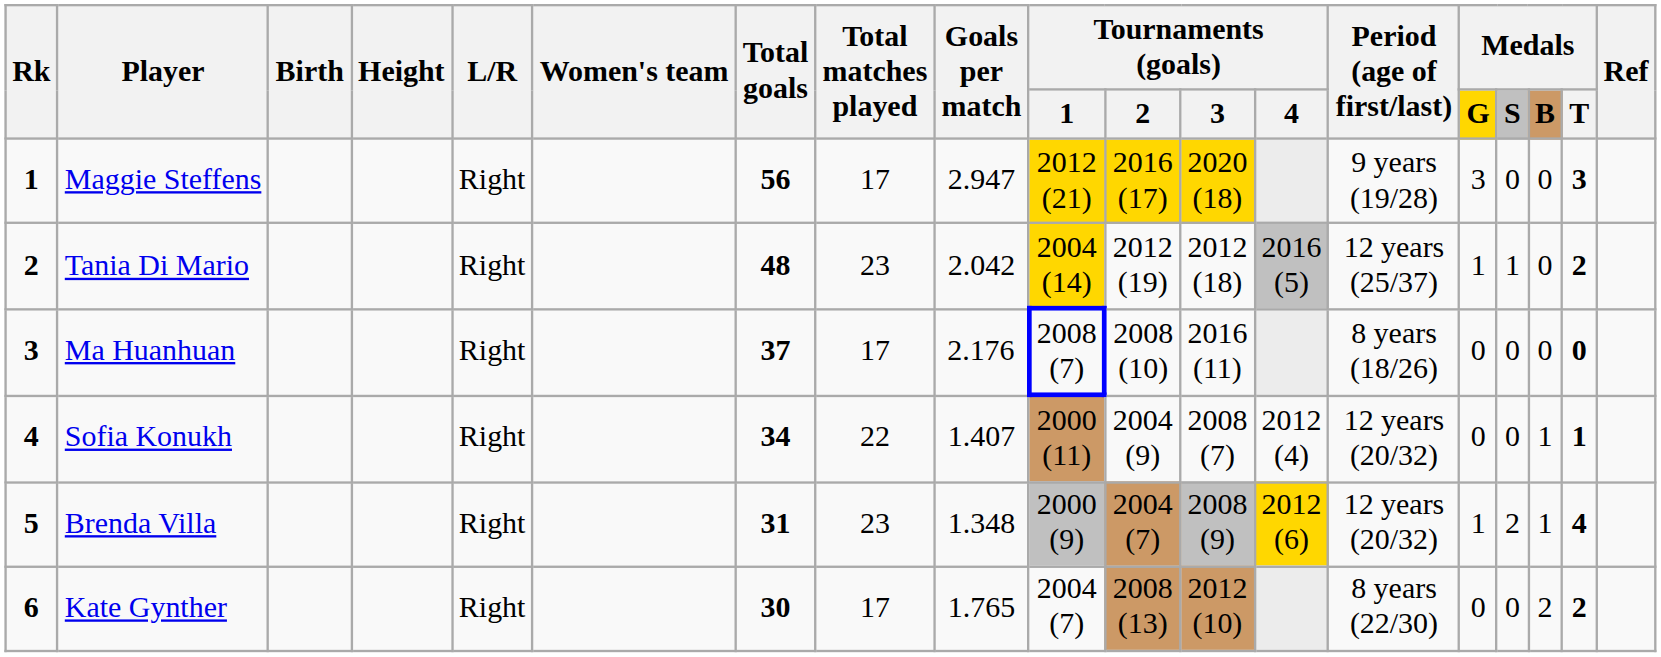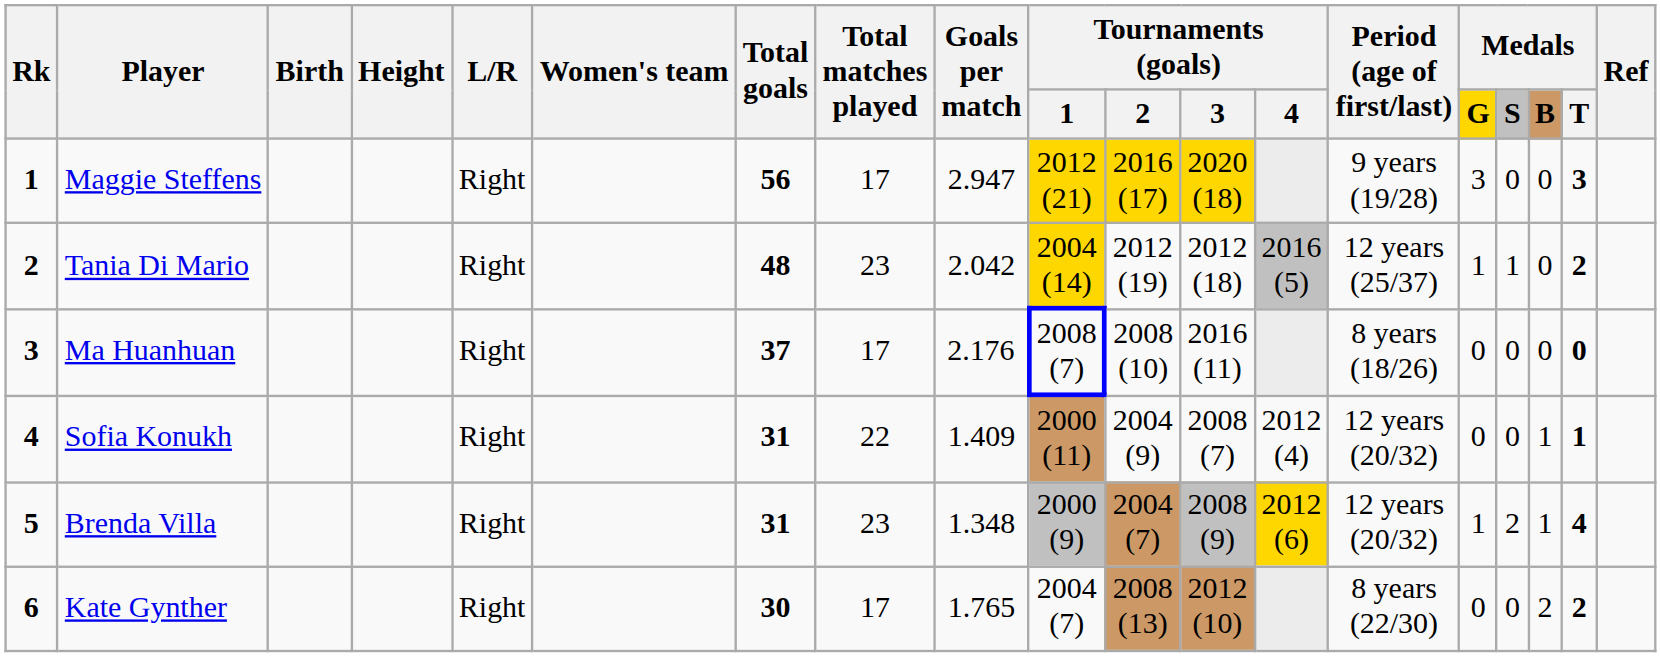Sofia Konukh | Total goals: 34 -> 31
Sofia Konukh | Goals per match: 1.407 -> 1.409
